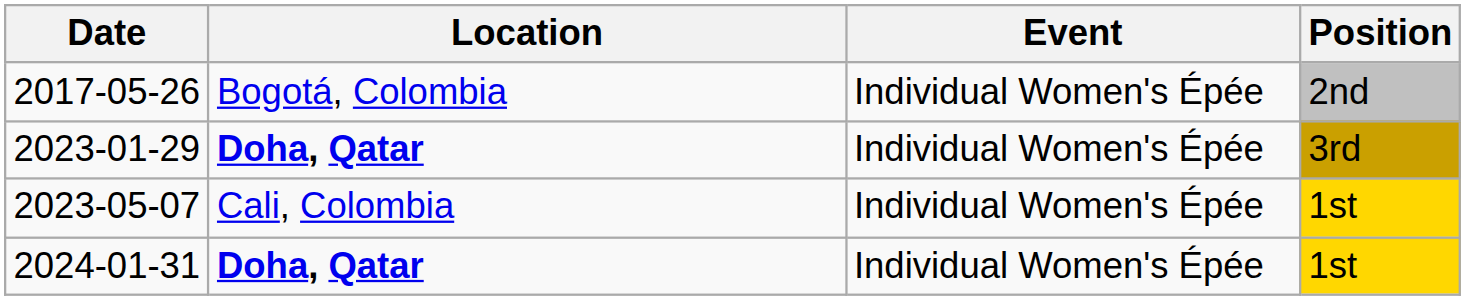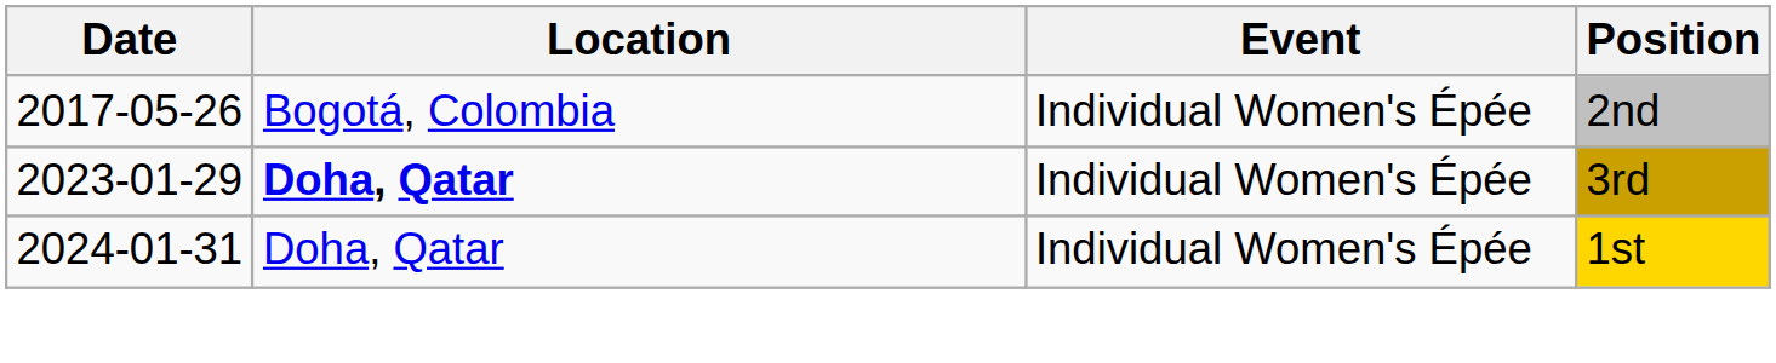- row: 2023-05-07 | Cali, Colombia | Individual Women's Épée | 1st
2024-01-31 | Location: bold -> normal
